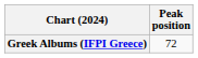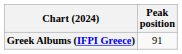Greek Albums (IFPI Greece) | Peak position: 72 -> 91
